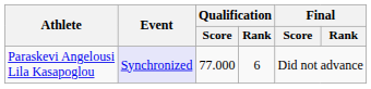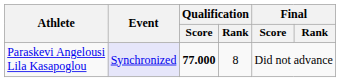Paraskevi Angelousi Lila Kasapoglou | Qualification / Score: normal -> bold
Paraskevi Angelousi Lila Kasapoglou | Qualification / Rank: 6 -> 8
